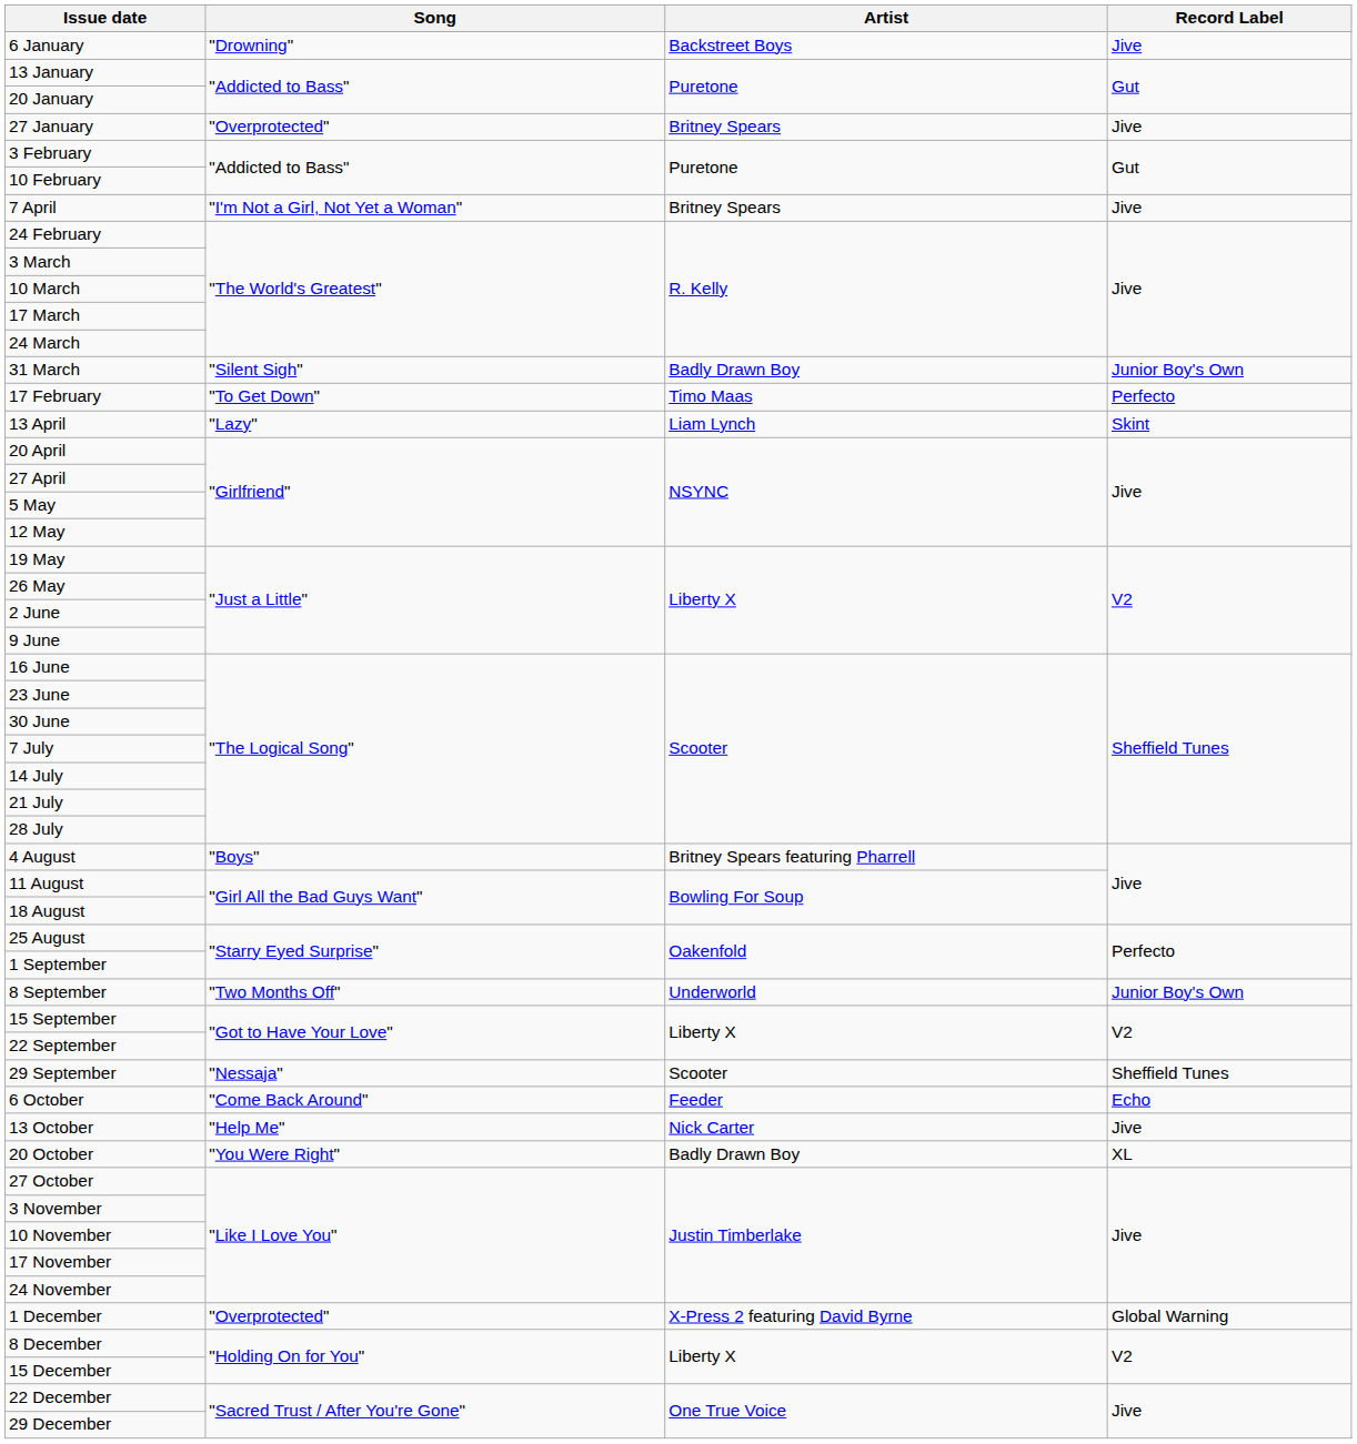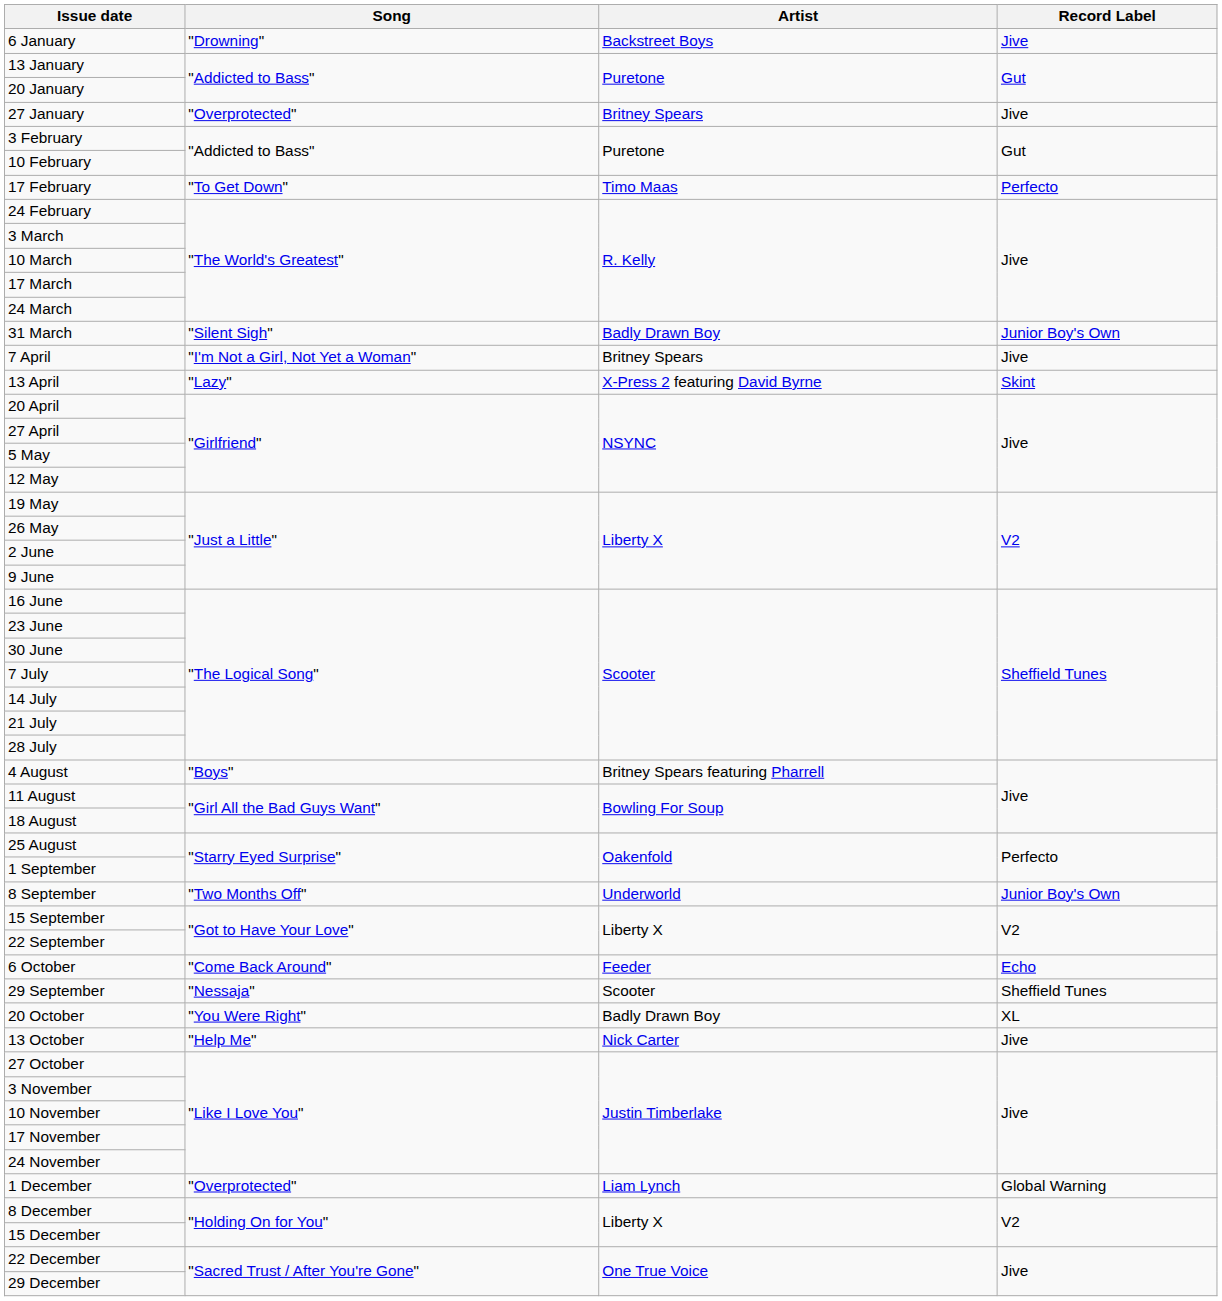rows swapped: 17 February <-> 7 April
13 April | Artist: Liam Lynch -> X-Press 2 featuring David Byrne
rows swapped: 29 September <-> 6 October
rows swapped: 13 October <-> 20 October
1 December | Artist: X-Press 2 featuring David Byrne -> Liam Lynch
